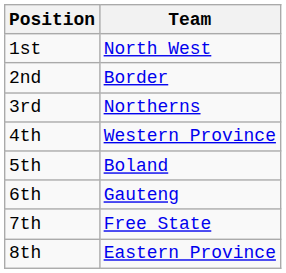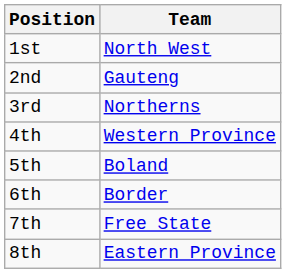2nd | Team: Border -> Gauteng
6th | Team: Gauteng -> Border
